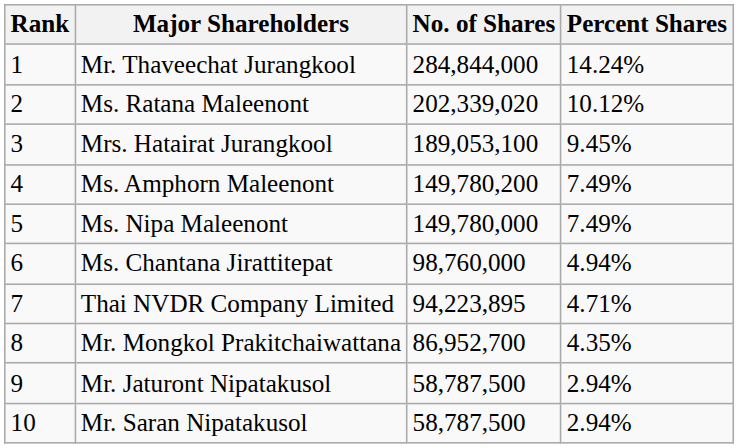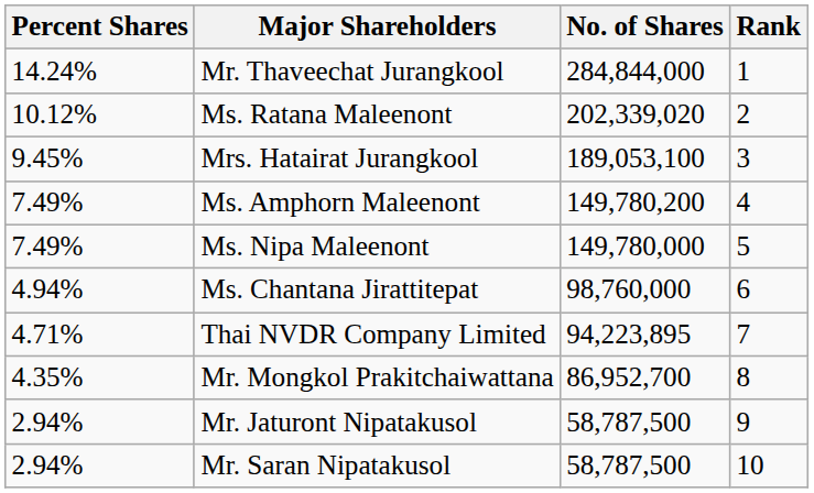columns swapped: Rank <-> Percent Shares
